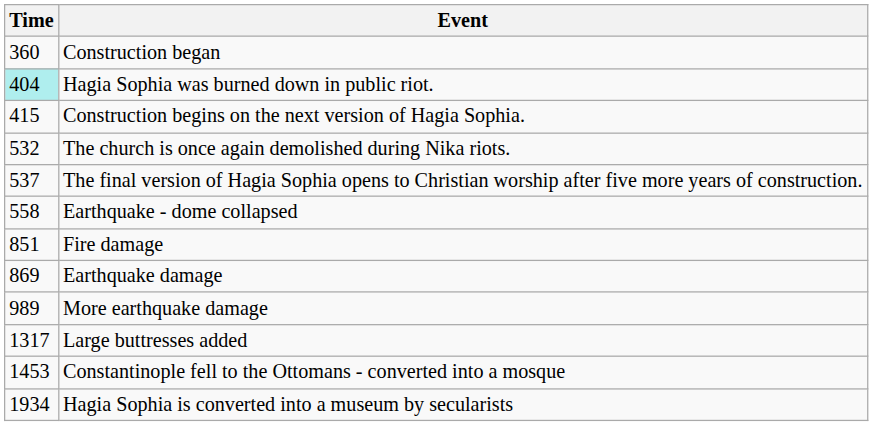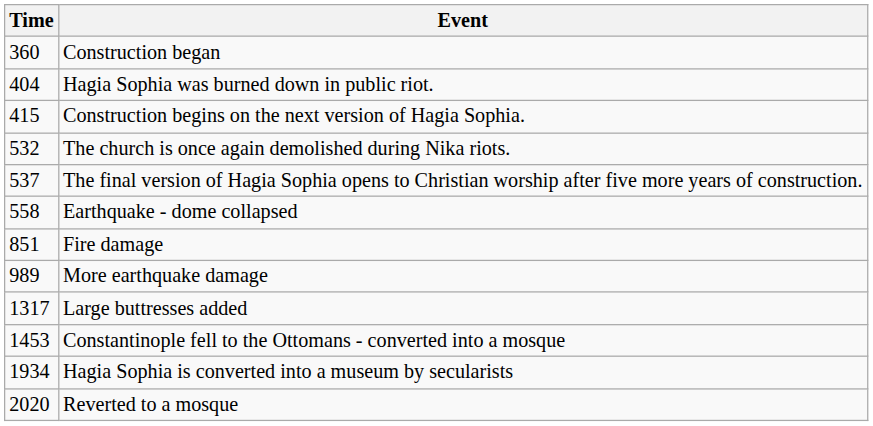Hagia Sophia was burned down in public riot. | Time: paleturquoise background -> no background
- row: 869 | Earthquake damage
+ row: 2020 | Reverted to a mosque
